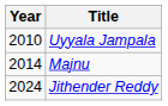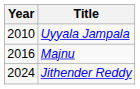Majnu | Year: 2014 -> 2016
